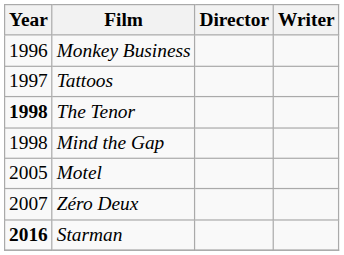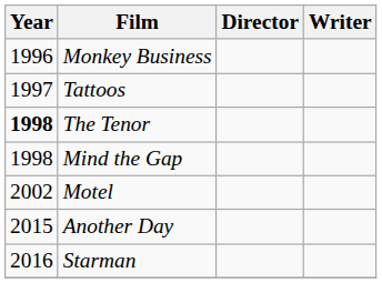Motel | Year: 2005 -> 2002
- row: 2007 | Zéro Deux
+ row: 2015 | Another Day
Starman | Year: bold -> normal
